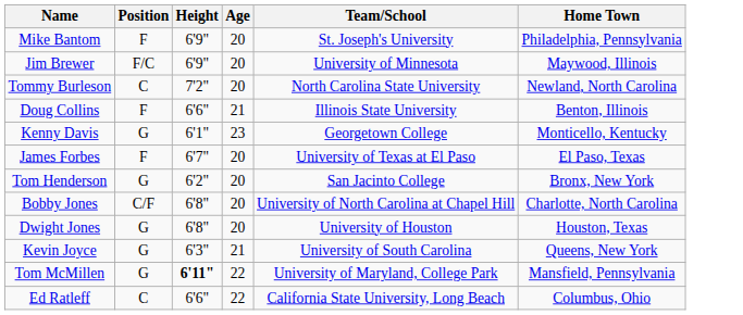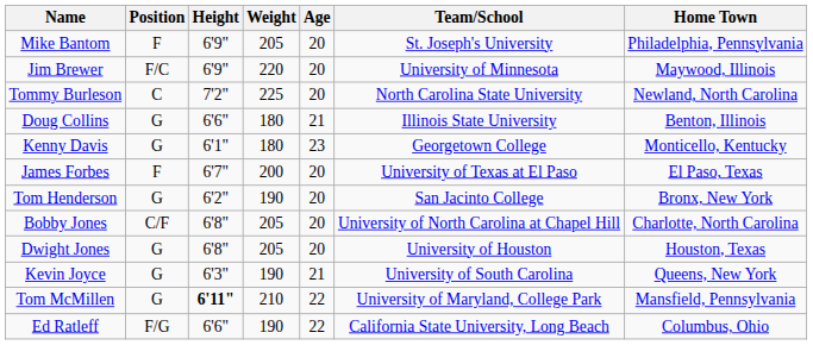+ column: Weight | 205 | 220 | 225 | 180 | 180 | 200 | 190 | 205 | 205 | 190 | 210 | 190
Doug Collins | Position: F -> G
Ed Ratleff | Position: C -> F/G
